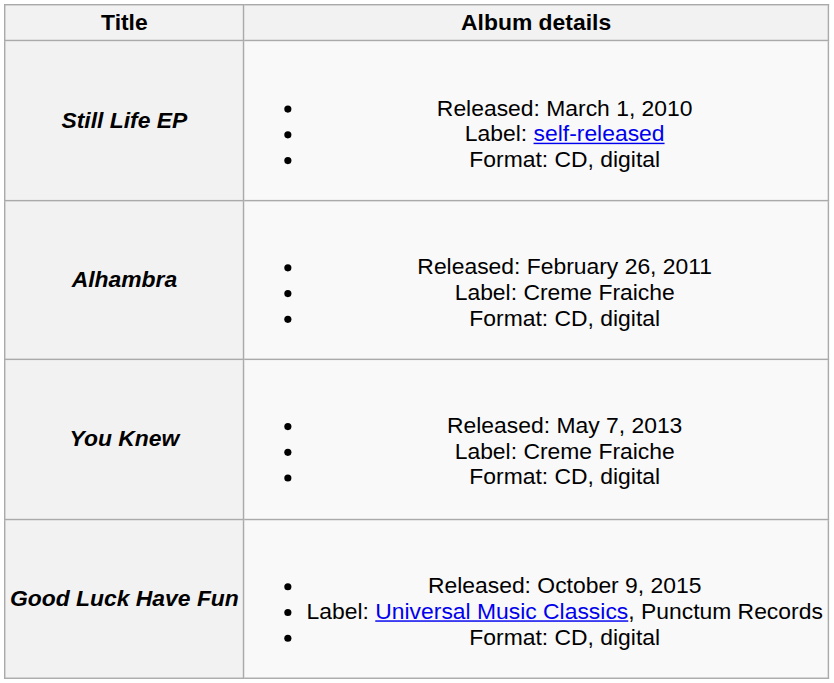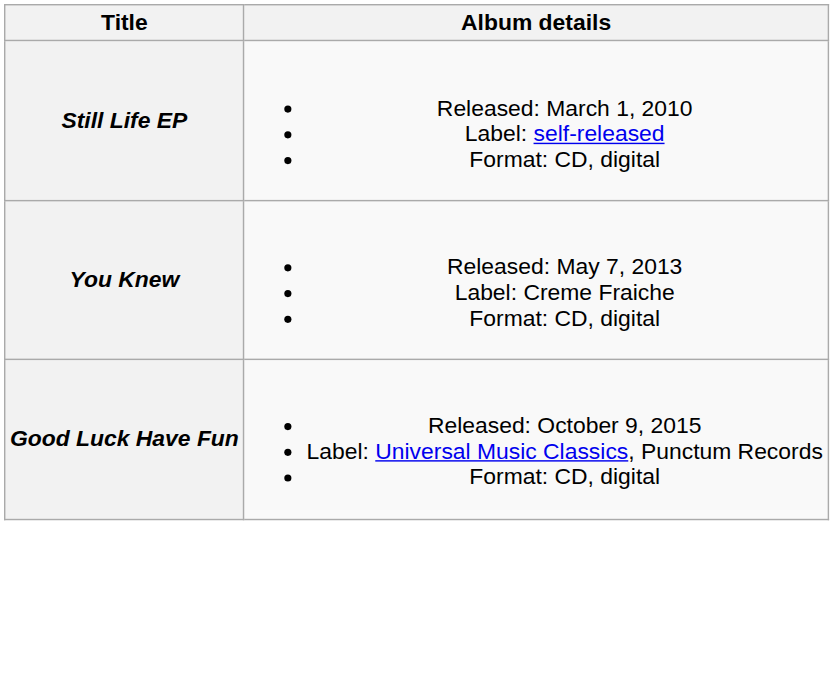- row: Alhambra | Released: February 26, 2011 Label: Creme Fraiche Format: CD, digital
